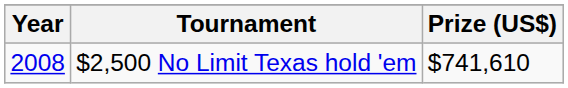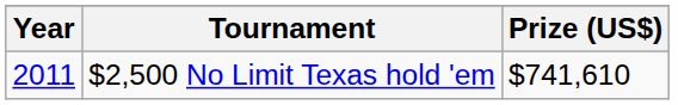$2,500 No Limit Texas hold 'em | Year: 2008 -> 2011
